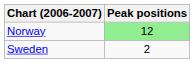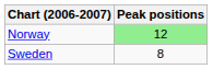Sweden | Peak positions: 2 -> 8
